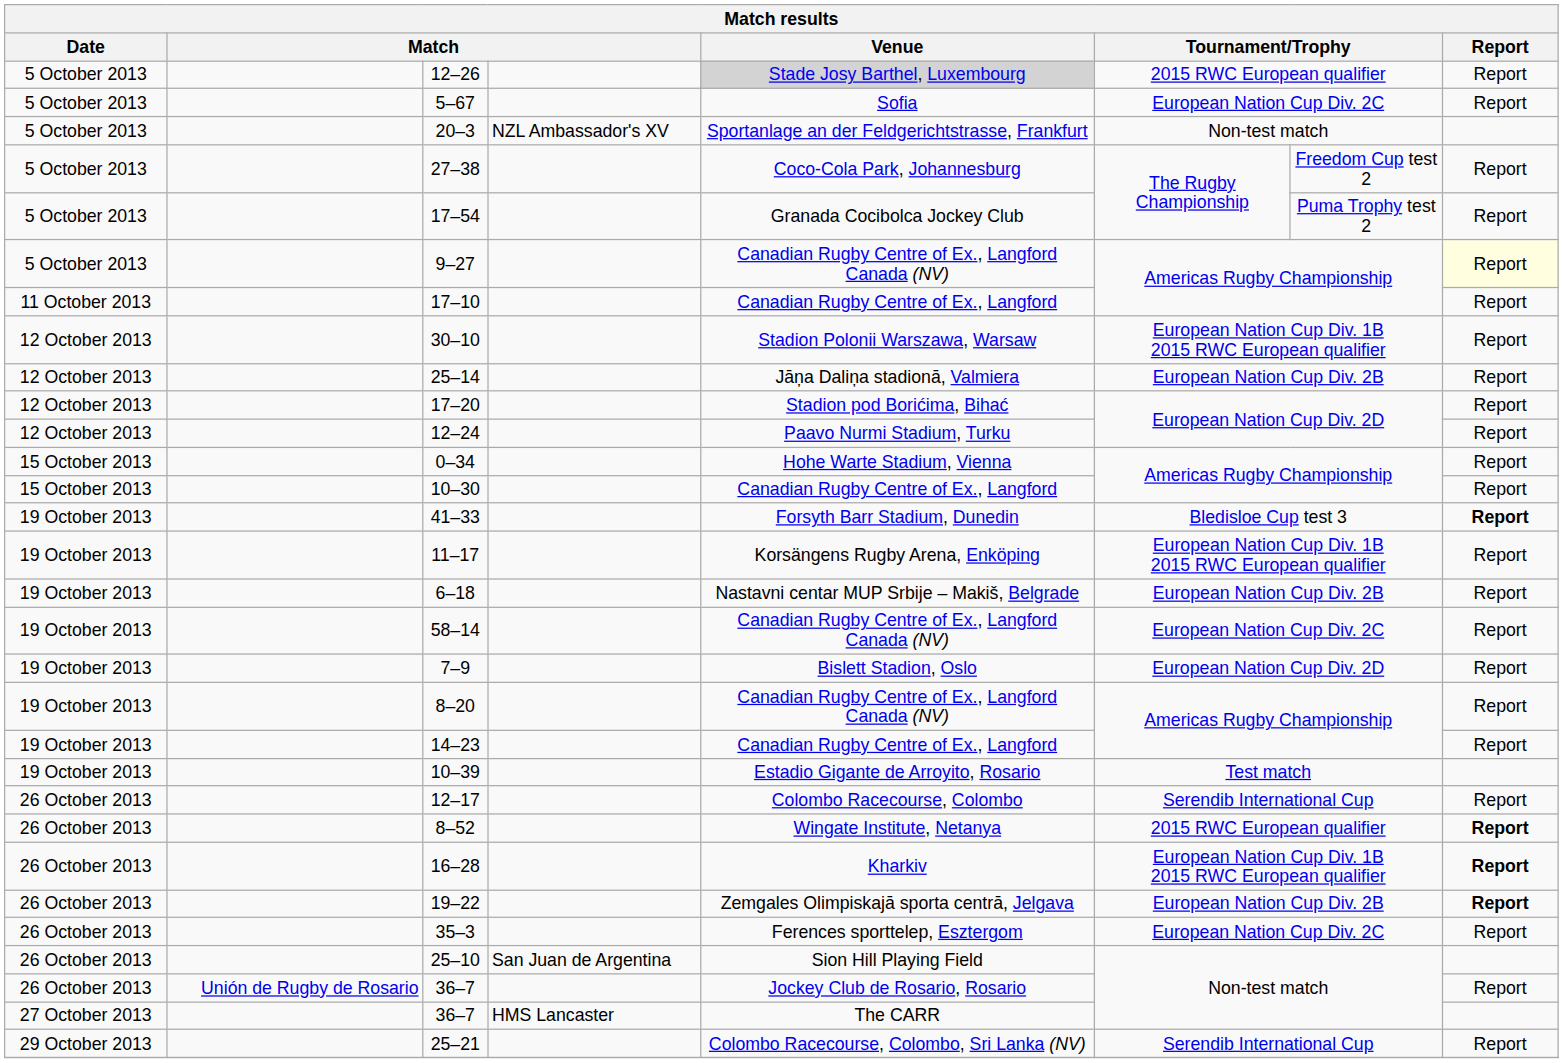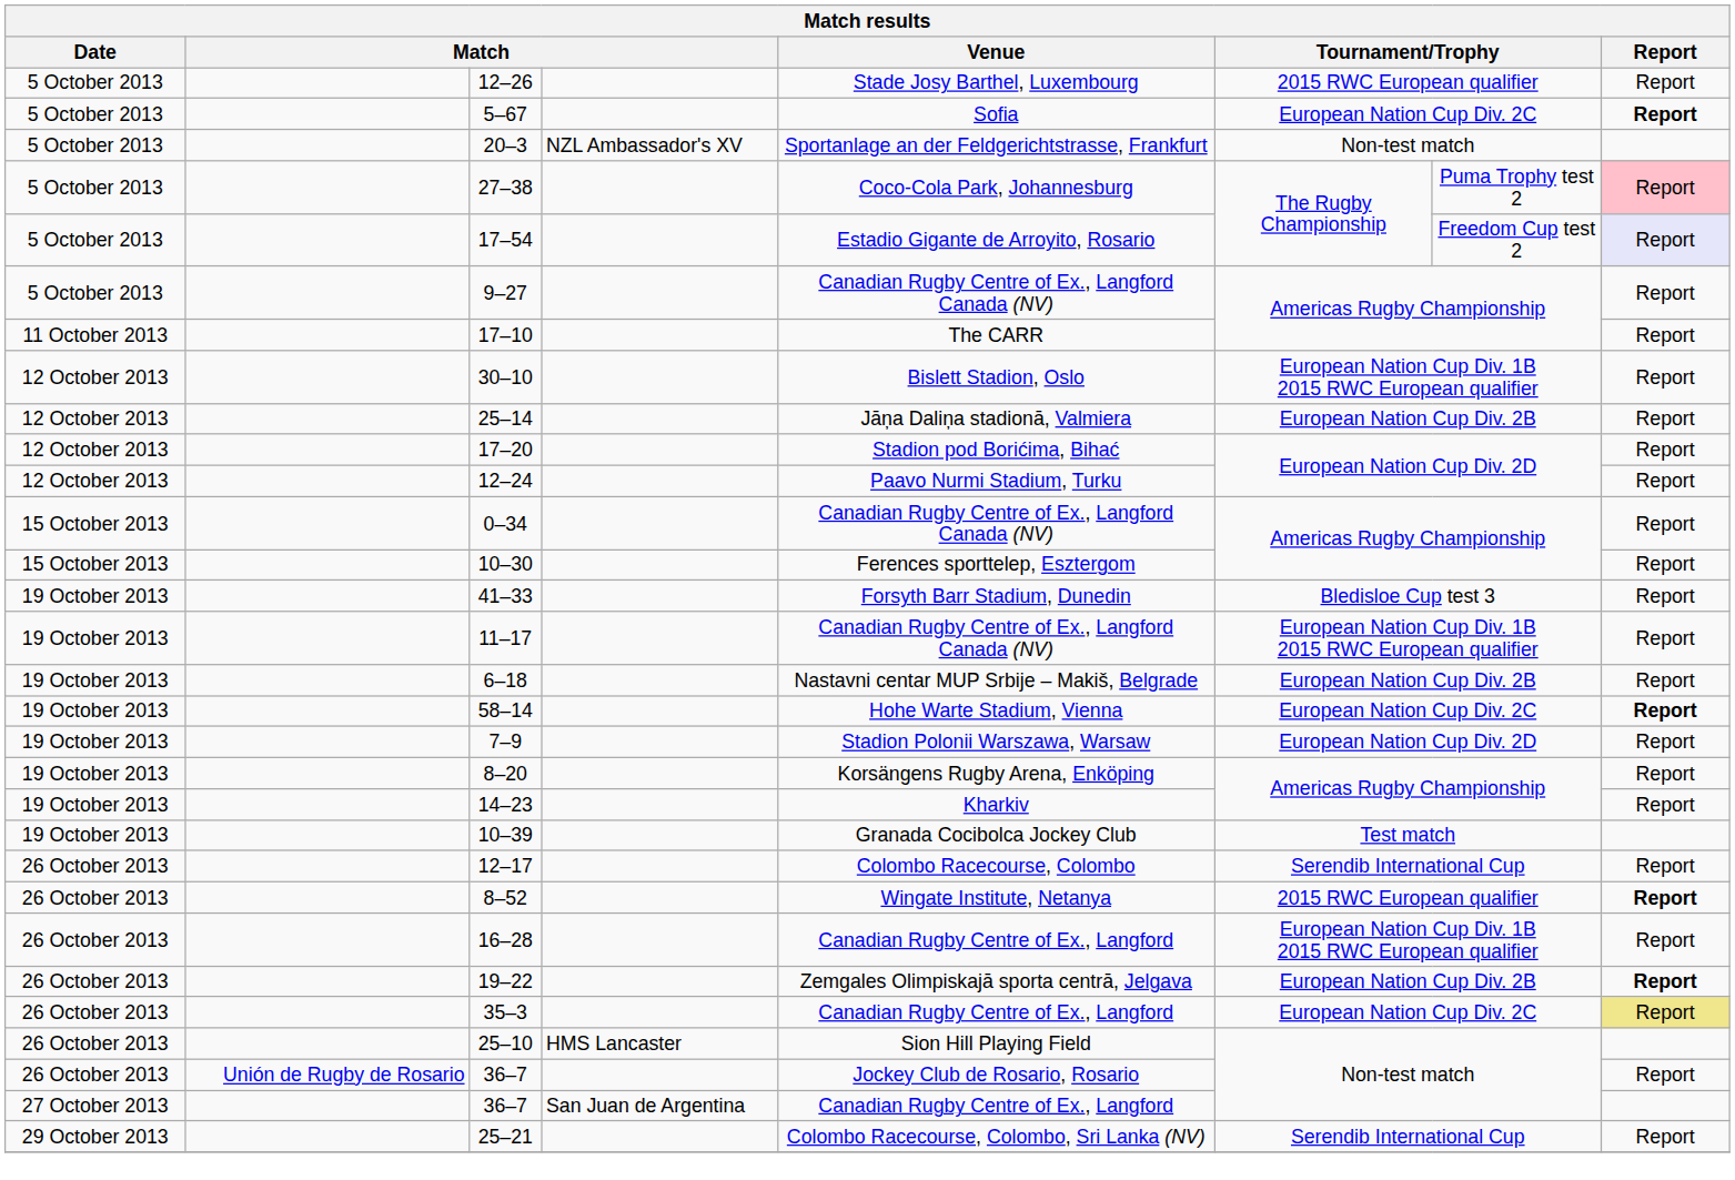12–26 | Venue: lightgrey background -> no background
5–67 | Report: normal -> bold
27–38 | column 7: Freedom Cup test 2 -> Puma Trophy test 2
27–38 | Report: no background -> pink background
17–54 | Venue: Granada Cocibolca Jockey Club -> Estadio Gigante de Arroyito, Rosario
17–54 | column 7: Puma Trophy test 2 -> Freedom Cup test 2
17–54 | Report: no background -> lavender background
9–27 | Report: lightyellow background -> no background
17–10 | Venue: Canadian Rugby Centre of Ex., Langford -> The CARR
30–10 | Venue: Stadion Polonii Warszawa, Warsaw -> Bislett Stadion, Oslo
0–34 | Venue: Hohe Warte Stadium, Vienna -> Canadian Rugby Centre of Ex., Langford Canada (NV)
10–30 | Venue: Canadian Rugby Centre of Ex., Langford -> Ferences sporttelep, Esztergom
41–33 | Report: bold -> normal
11–17 | Venue: Korsängens Rugby Arena, Enköping -> Canadian Rugby Centre of Ex., Langford Canada (NV)
58–14 | Venue: Canadian Rugby Centre of Ex., Langford Canada (NV) -> Hohe Warte Stadium, Vienna
58–14 | Report: normal -> bold
7–9 | Venue: Bislett Stadion, Oslo -> Stadion Polonii Warszawa, Warsaw
8–20 | Venue: Canadian Rugby Centre of Ex., Langford Canada (NV) -> Korsängens Rugby Arena, Enköping
14–23 | Venue: Canadian Rugby Centre of Ex., Langford -> Kharkiv
10–39 | Venue: Estadio Gigante de Arroyito, Rosario -> Granada Cocibolca Jockey Club
16–28 | Venue: Kharkiv -> Canadian Rugby Centre of Ex., Langford
16–28 | Report: bold -> normal
35–3 | Venue: Ferences sporttelep, Esztergom -> Canadian Rugby Centre of Ex., Langford
35–3 | Report: no background -> khaki background
25–10 | column 4: San Juan de Argentina -> HMS Lancaster
27 October 2013 / 36–7 | column 4: HMS Lancaster -> San Juan de Argentina
27 October 2013 / 36–7 | Venue: The CARR -> Canadian Rugby Centre of Ex., Langford
